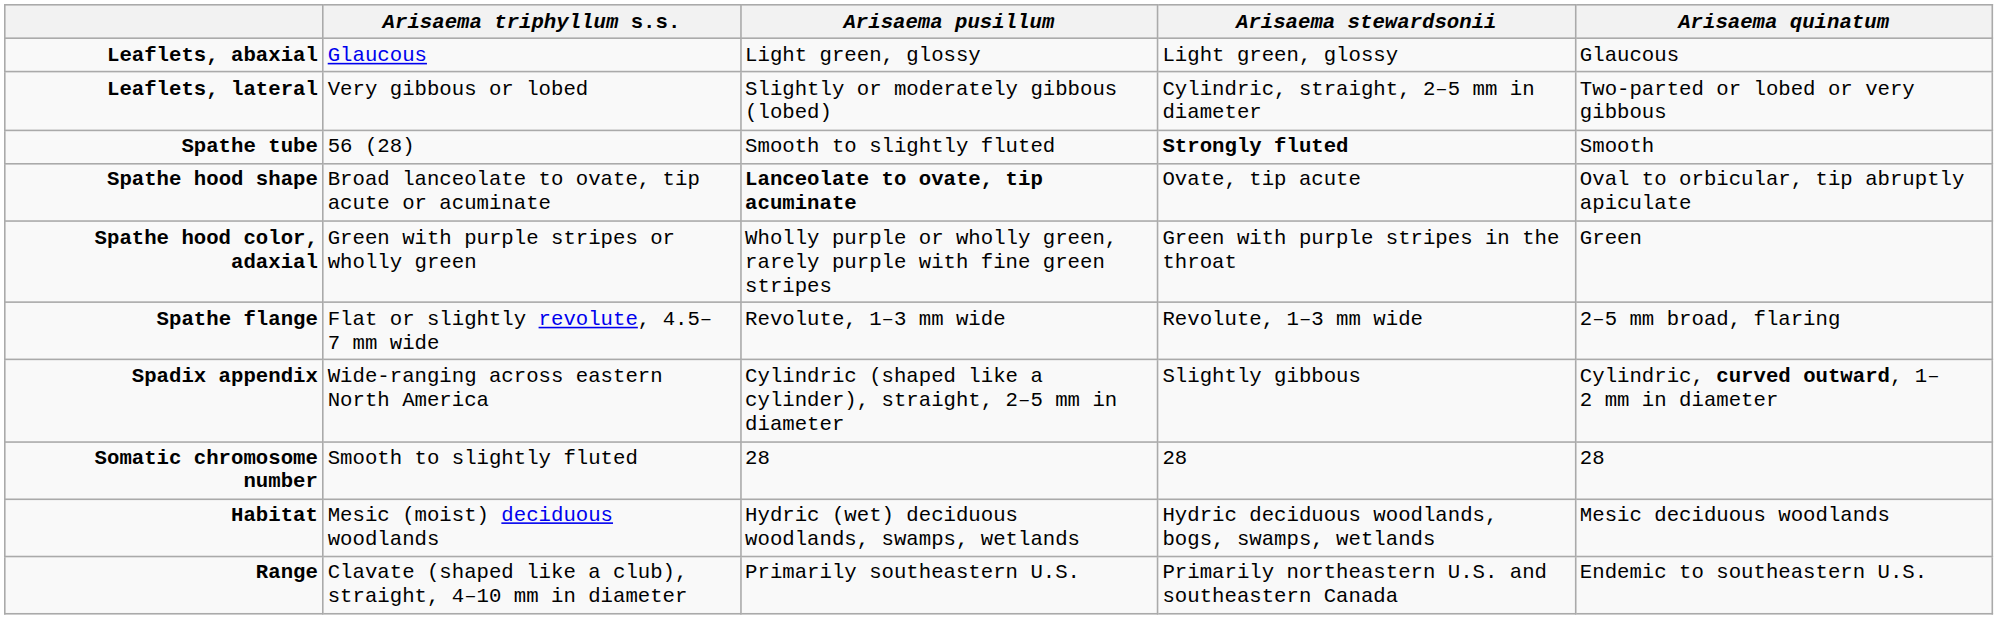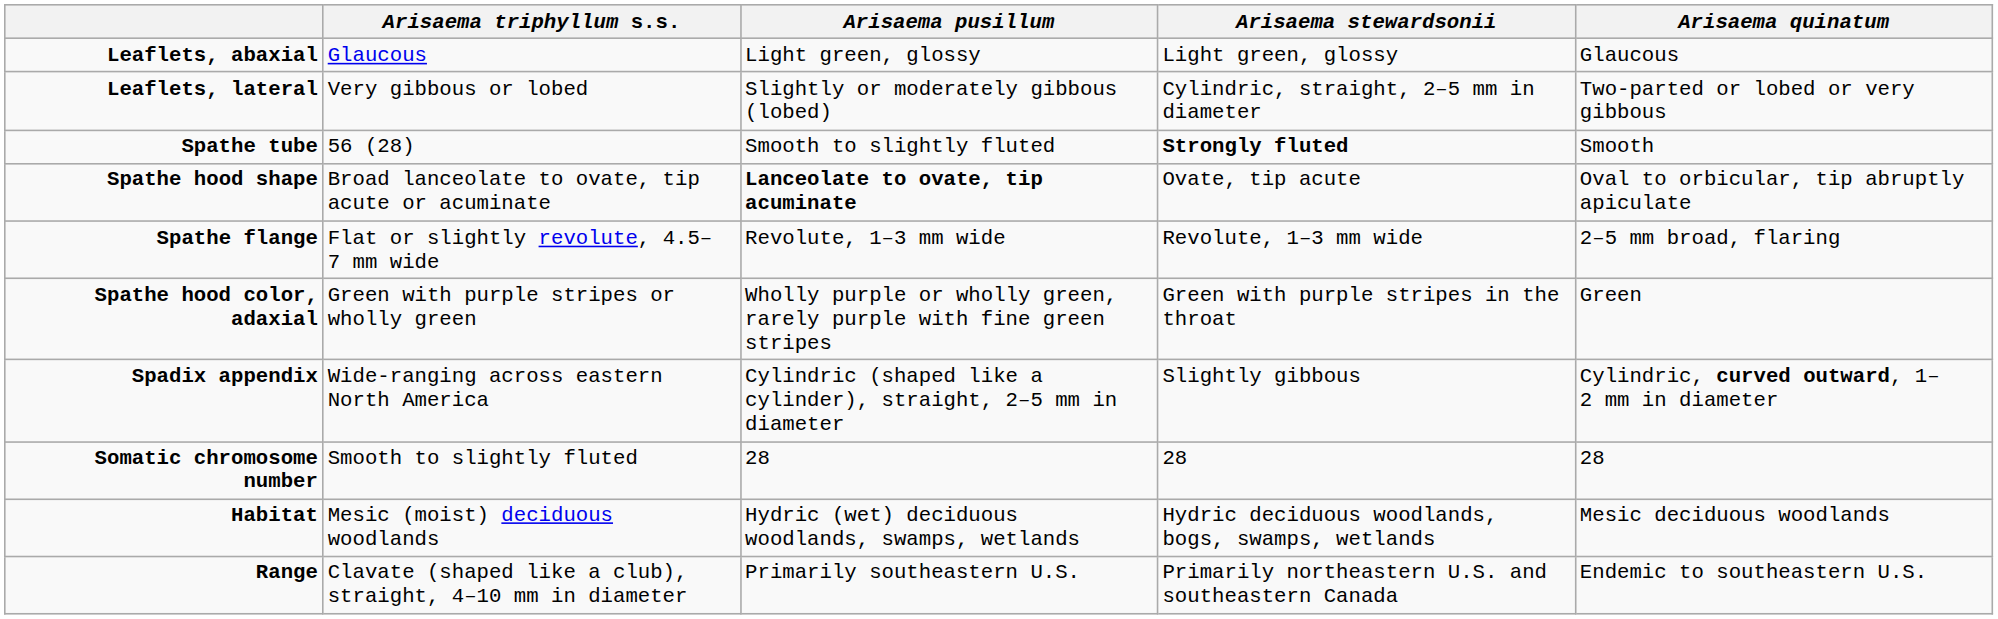rows swapped: Spathe hood color, adaxial <-> Spathe flange
